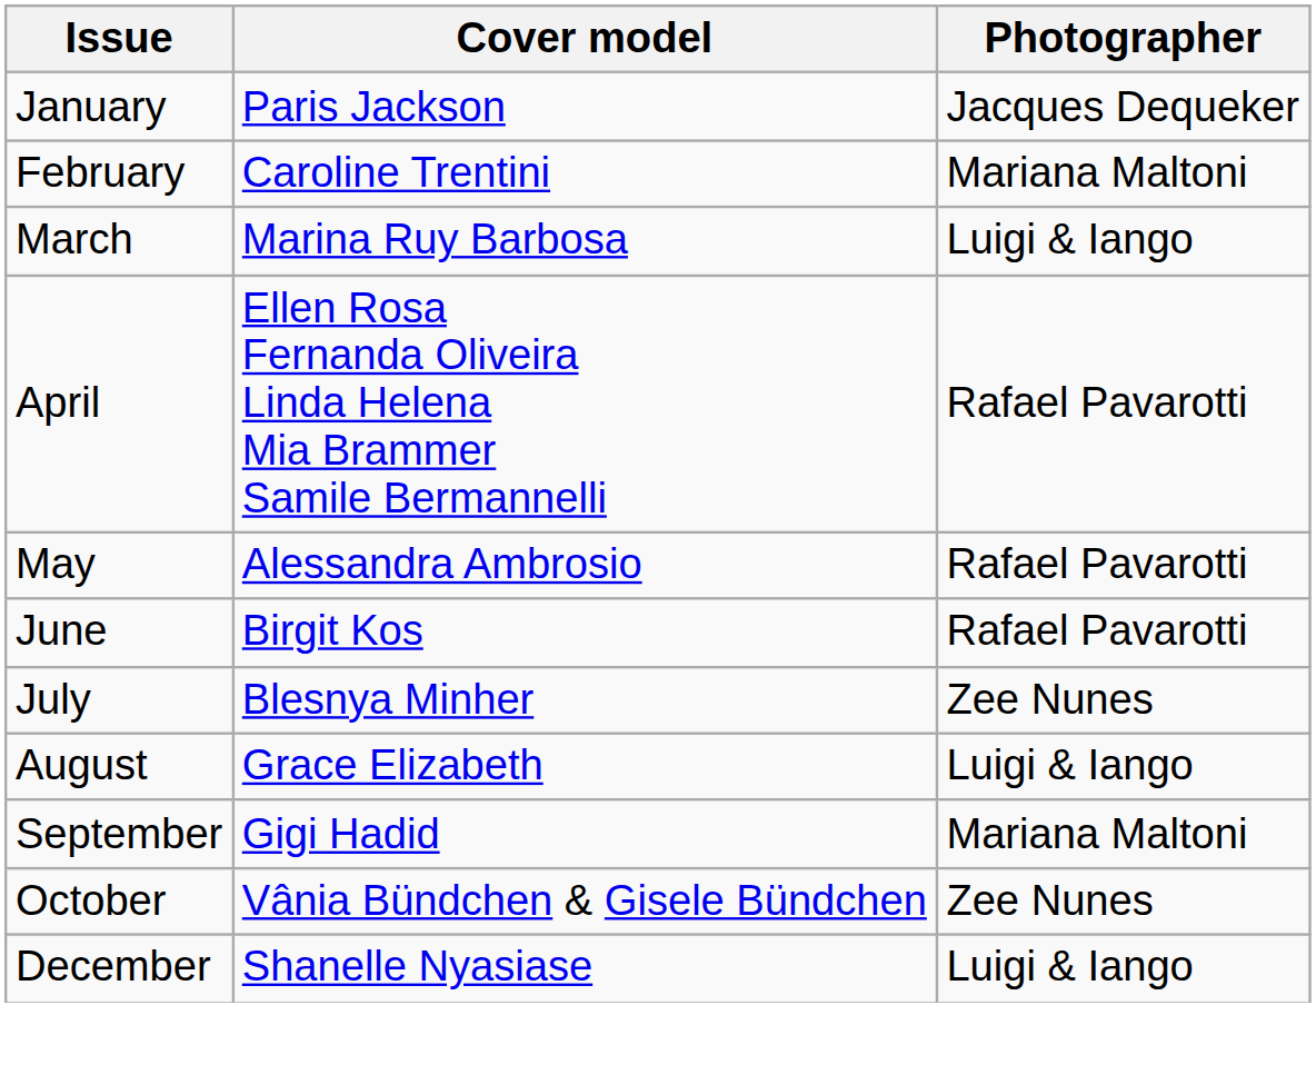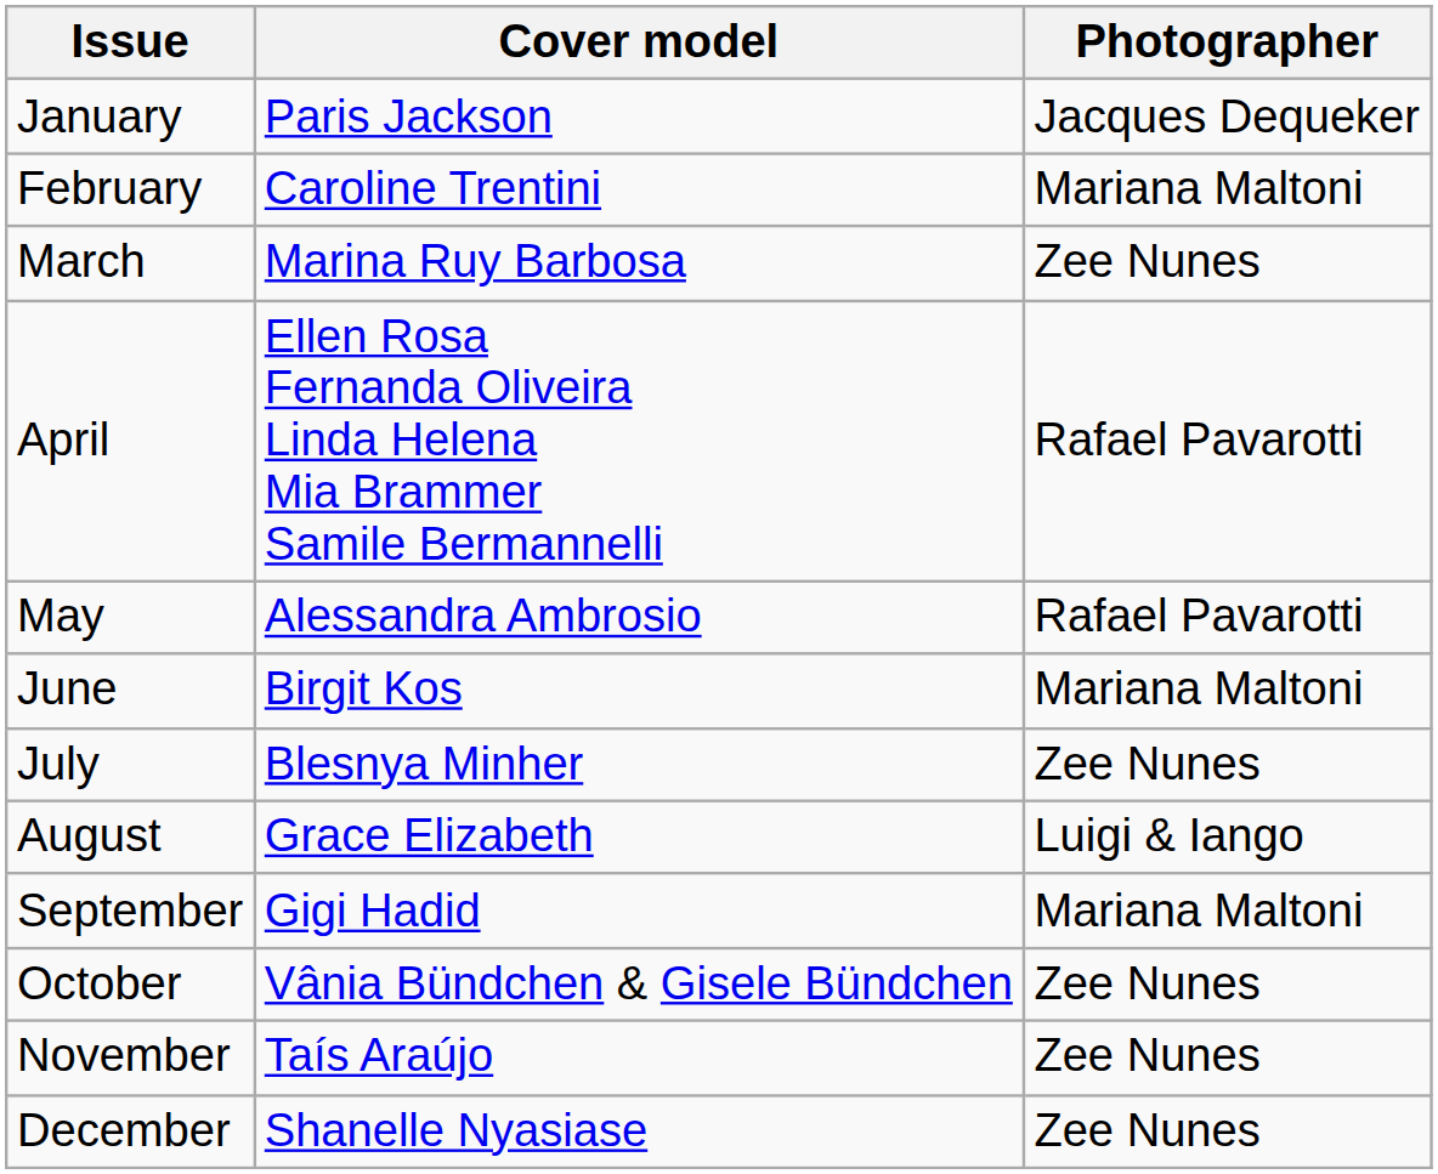March | Photographer: Luigi & Iango -> Zee Nunes
June | Photographer: Rafael Pavarotti -> Mariana Maltoni
+ row: November | Taís Araújo | Zee Nunes
December | Photographer: Luigi & Iango -> Zee Nunes
